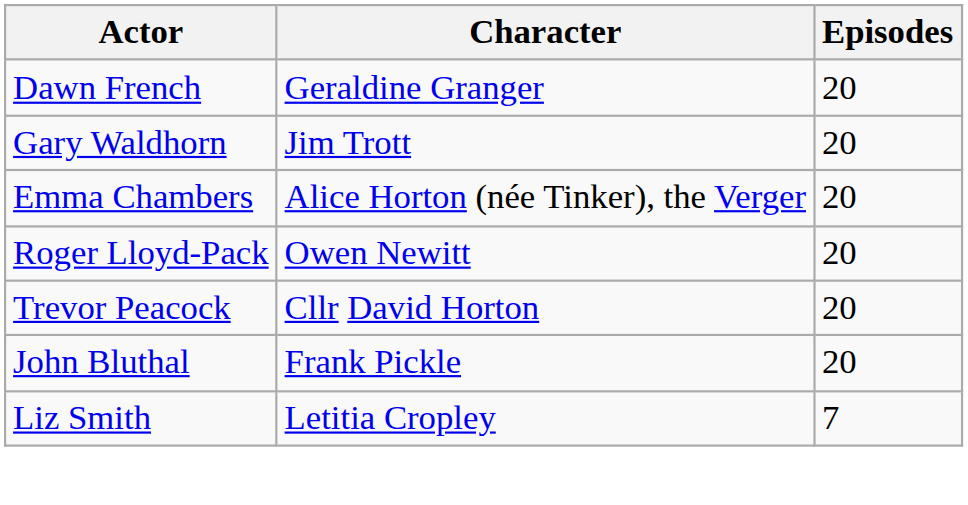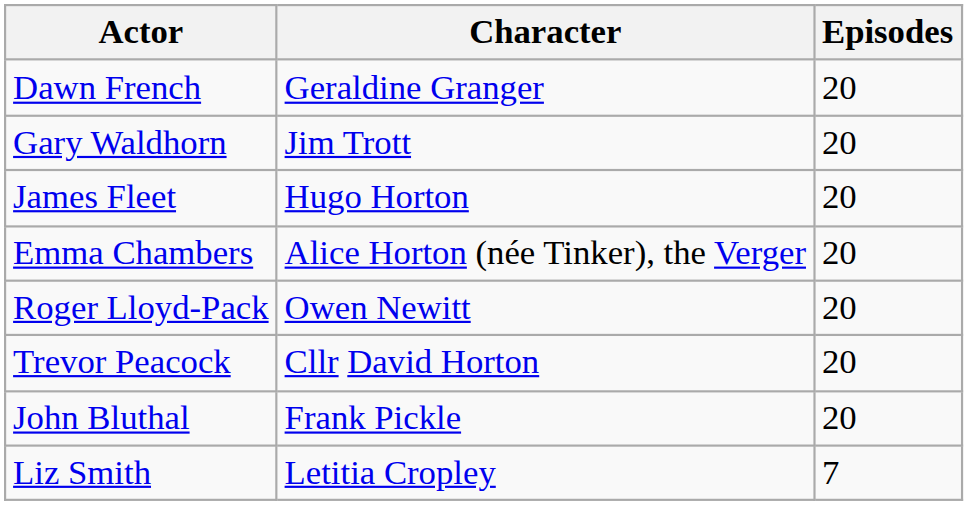+ row: James Fleet | Hugo Horton | 20
